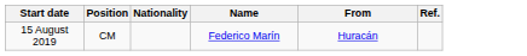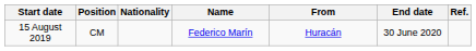+ column: End date | 30 June 2020
